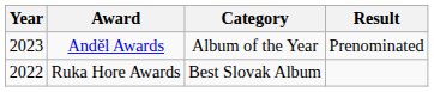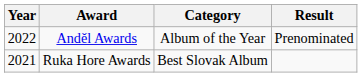Anděl Awards | Year: 2023 -> 2022
Ruka Hore Awards | Year: 2022 -> 2021
